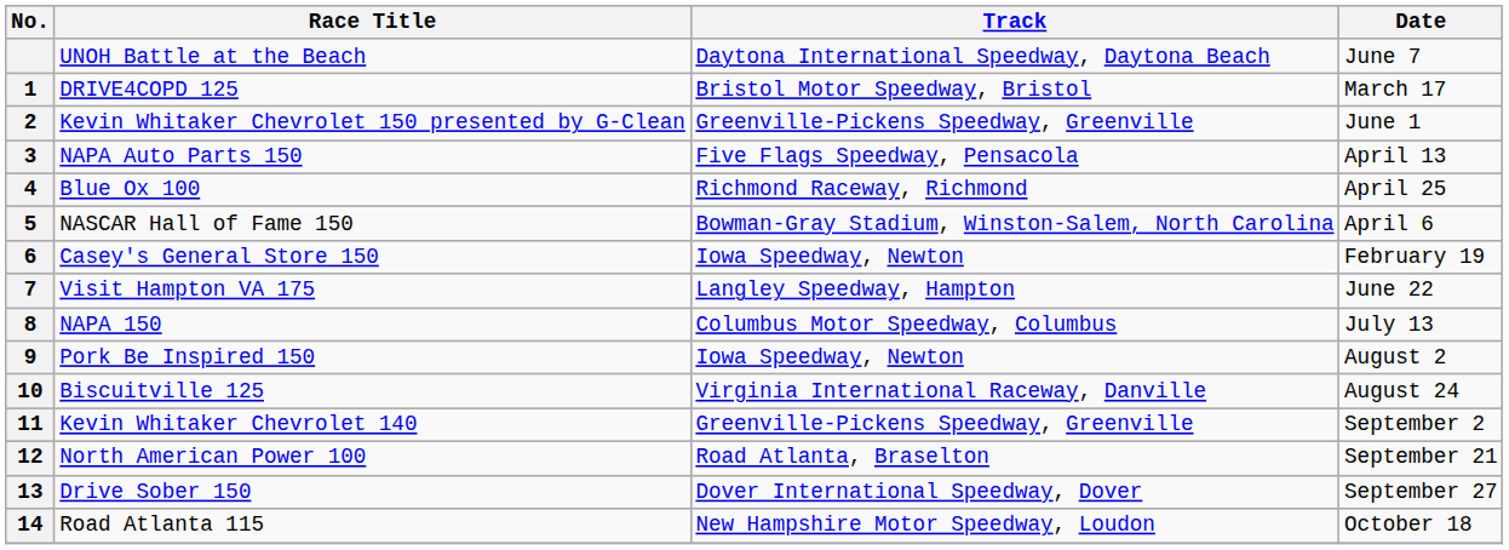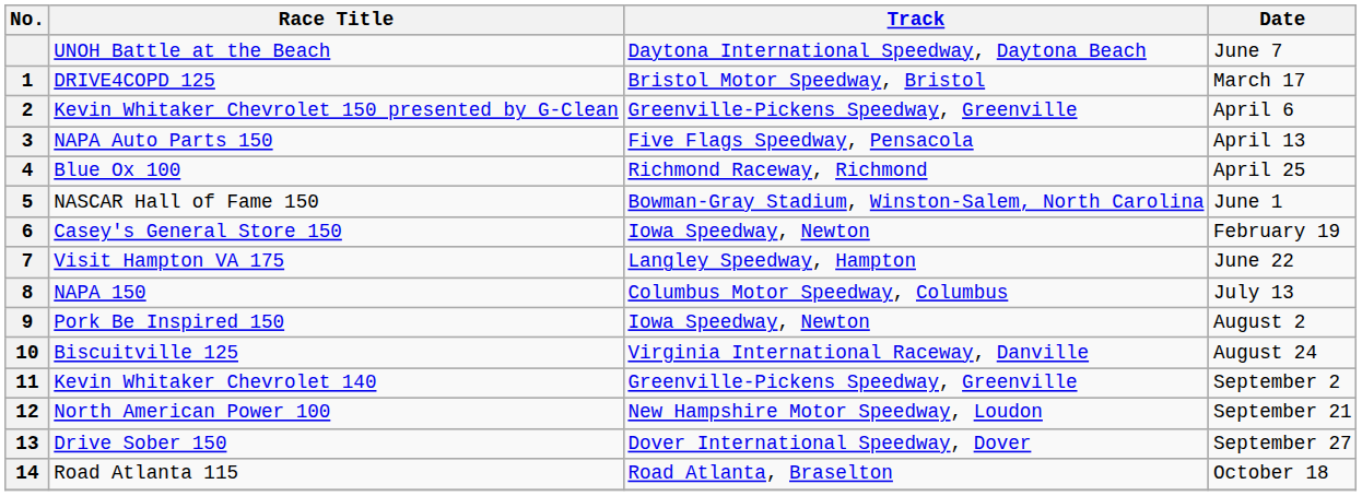Kevin Whitaker Chevrolet 150 presented by G-Clean | Date: June 1 -> April 6
NASCAR Hall of Fame 150 | Date: April 6 -> June 1
North American Power 100 | Track: Road Atlanta, Braselton -> New Hampshire Motor Speedway, Loudon
Road Atlanta 115 | Track: New Hampshire Motor Speedway, Loudon -> Road Atlanta, Braselton
